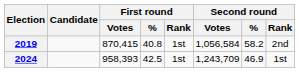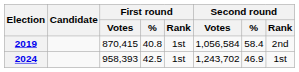2019 | Second round / %: 58.2 -> 58.4
2024 | Second round / Votes: 1,243,709 -> 1,243,702
